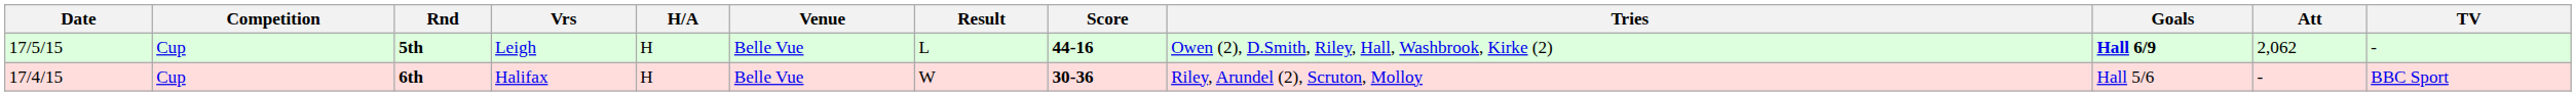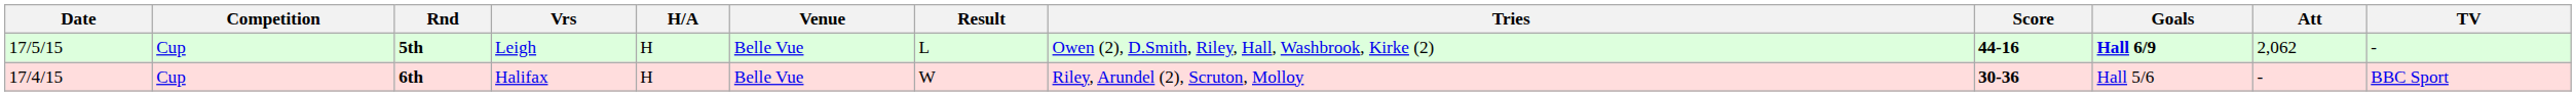columns swapped: Score <-> Tries
